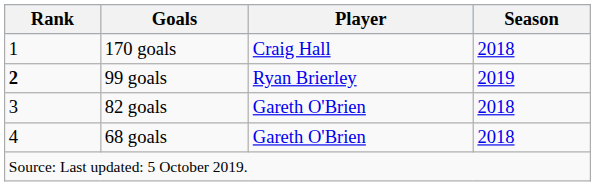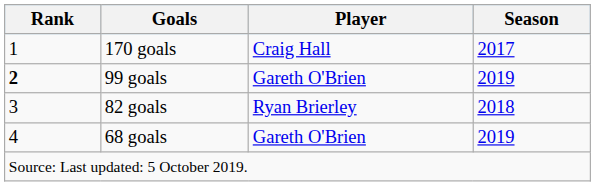170 goals | Season: 2018 -> 2017
99 goals | Player: Ryan Brierley -> Gareth O'Brien
82 goals | Player: Gareth O'Brien -> Ryan Brierley
68 goals | Season: 2018 -> 2019
